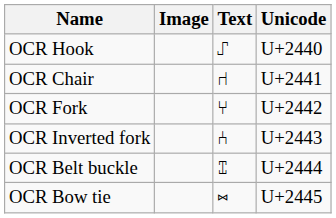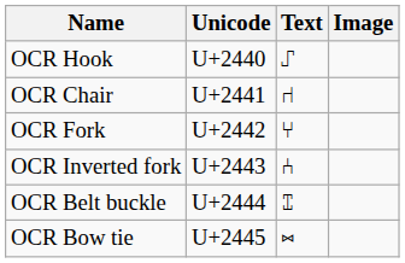columns swapped: Image <-> Unicode
